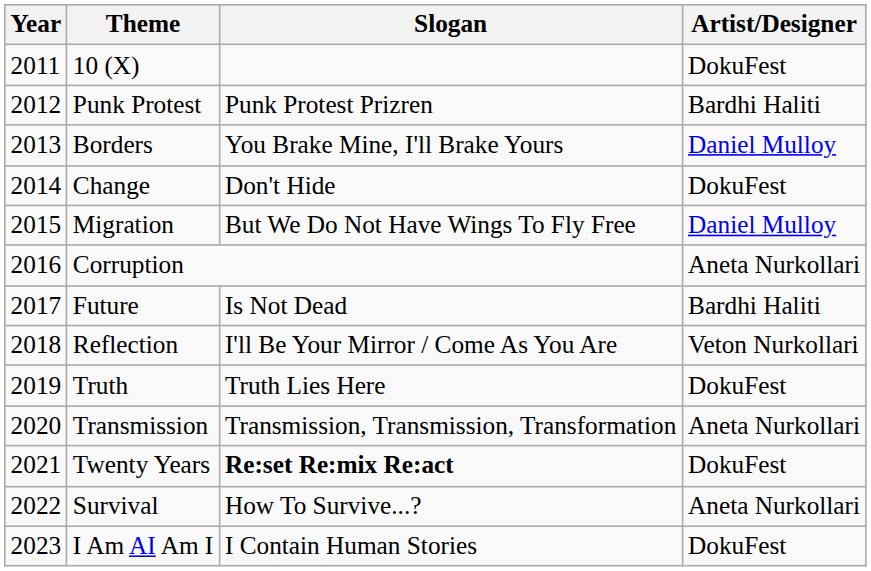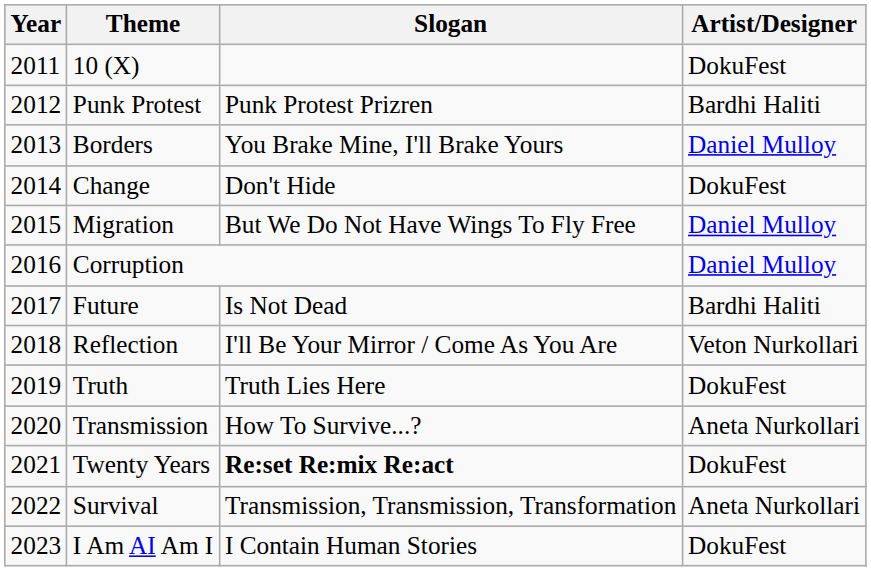Corruption | Artist/Designer: Aneta Nurkollari -> Daniel Mulloy
Transmission | Slogan: Transmission, Transmission, Transformation -> How To Survive...?
Survival | Slogan: How To Survive...? -> Transmission, Transmission, Transformation
